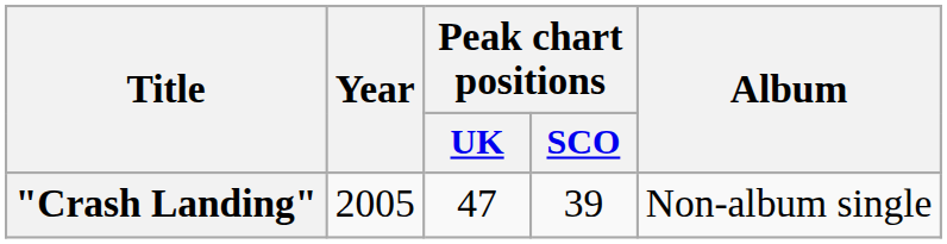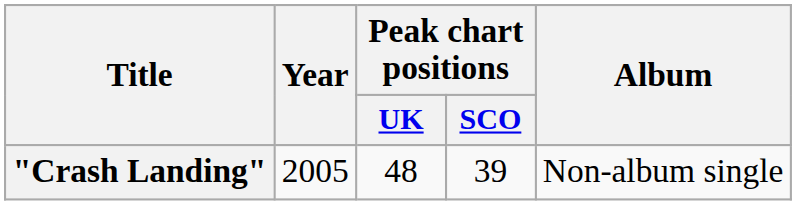"Crash Landing" | Peak chart positions / UK: 47 -> 48
